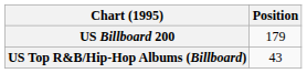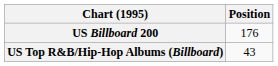US Billboard 200 | Position: 179 -> 176
